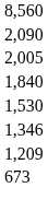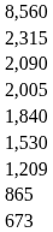+ row: 2,315
- row: 1,346
+ row: 865
